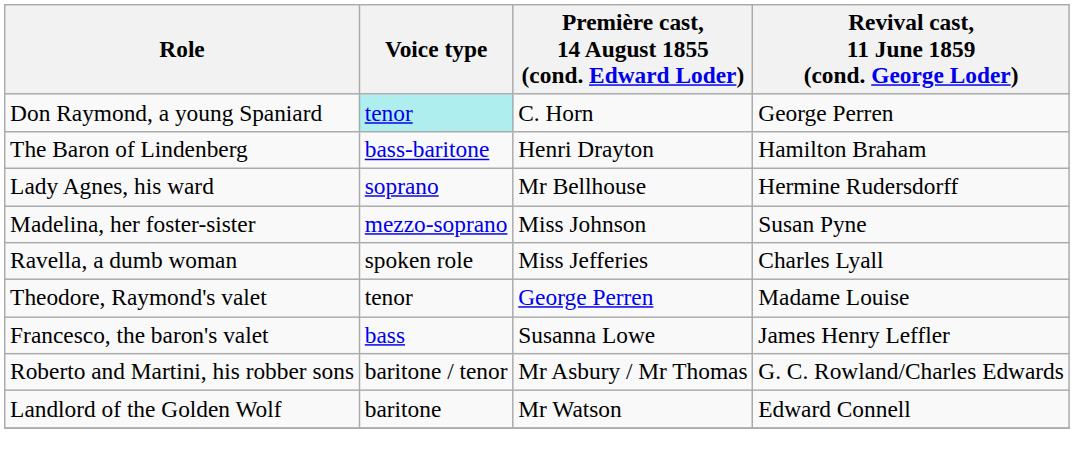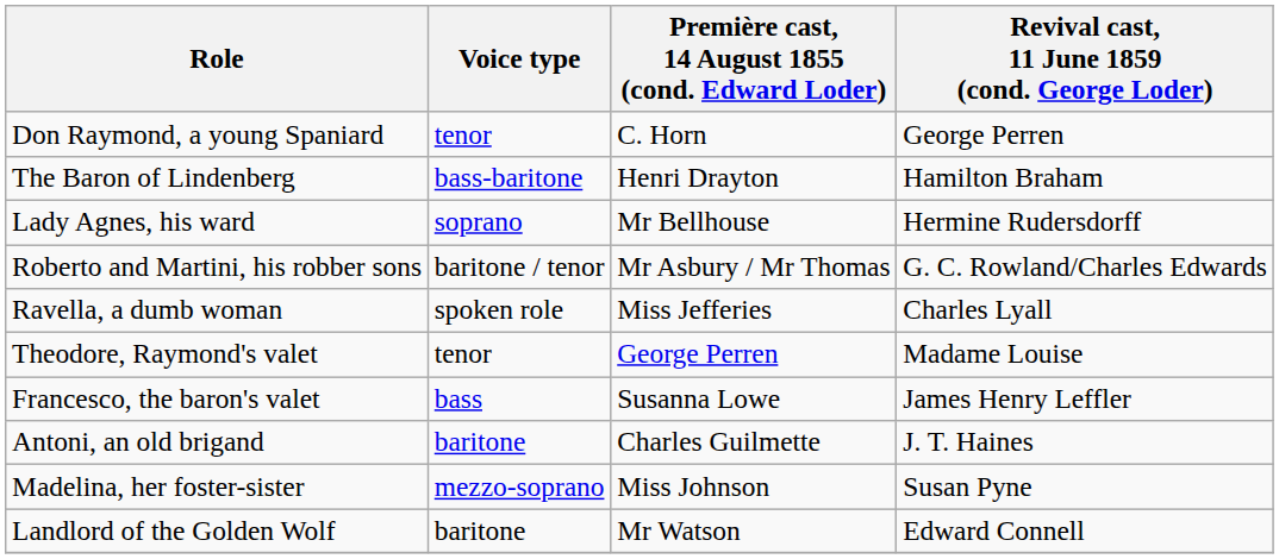Don Raymond, a young Spaniard | Voice type: paleturquoise background -> no background
rows swapped: Madelina, her foster-sister <-> Roberto and Martini, his robber sons
+ row: Antoni, an old brigand | baritone | Charles Guilmette | J. T. Haines
